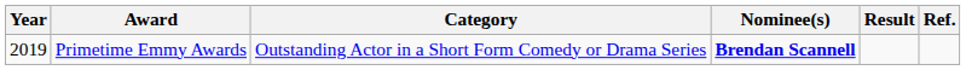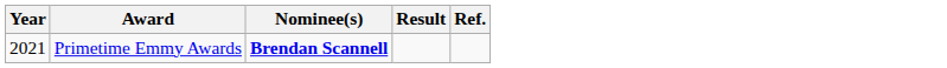- column: Category | Outstanding Actor in a Short Form Comedy or Drama Series
Primetime Emmy Awards | Year: 2019 -> 2021
